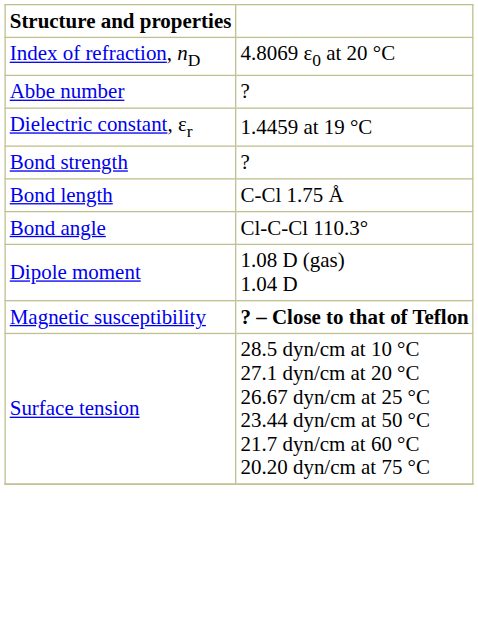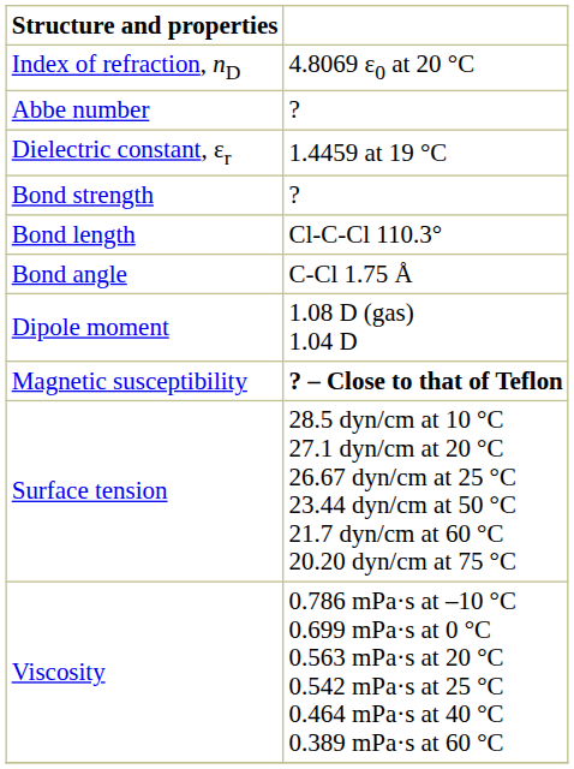Bond length | column 2: C-Cl 1.75 Å -> Cl-C-Cl 110.3°
Bond angle | column 2: Cl-C-Cl 110.3° -> C-Cl 1.75 Å
+ row: Viscosity | 0.786 mPa·s at –10 °C 0.699 mPa·s at 0 °C 0.563 mPa·s at 20 °C 0.542 mPa·s at 25 °C 0.464 mPa·s at 40 °C 0.389 mPa·s at 60 °C
